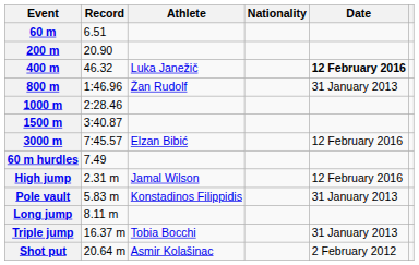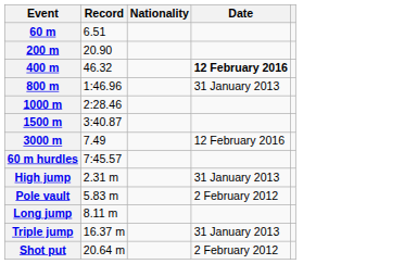- column: Athlete | Luka Janežič | Žan Rudolf | Elzan Bibić | Jamal Wilson | Konstadinos Filippidis | Tobia Bocchi | Asmir Kolašinac
3000 m | Record: 7:45.57 -> 7.49
60 m hurdles | Record: 7.49 -> 7:45.57
High jump | Date: 12 February 2016 -> 31 January 2013
Pole vault | Date: 31 January 2013 -> 2 February 2012
